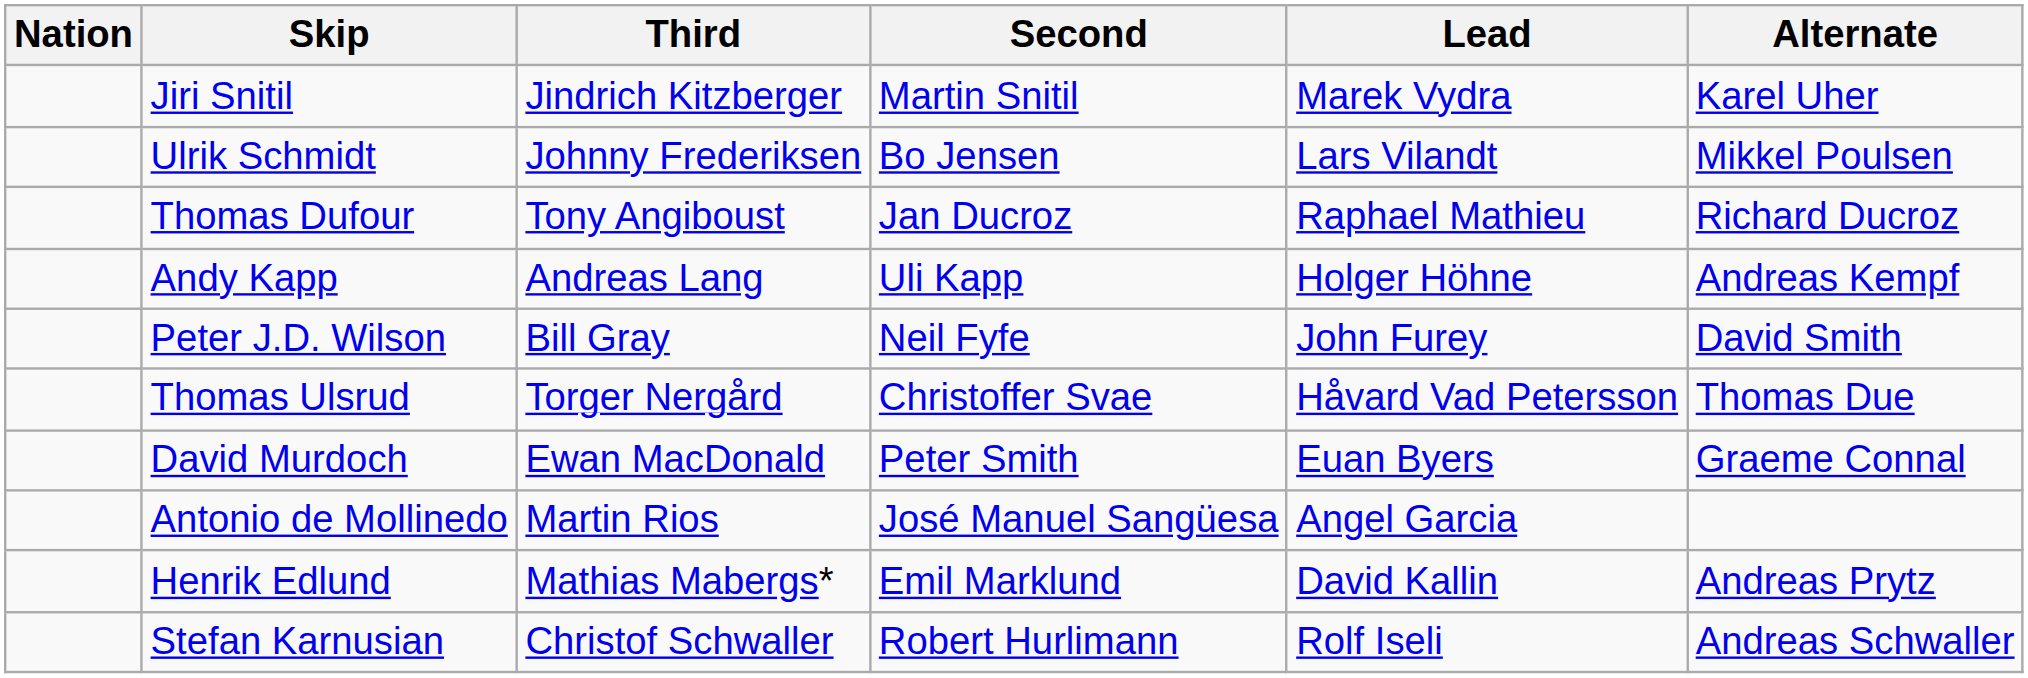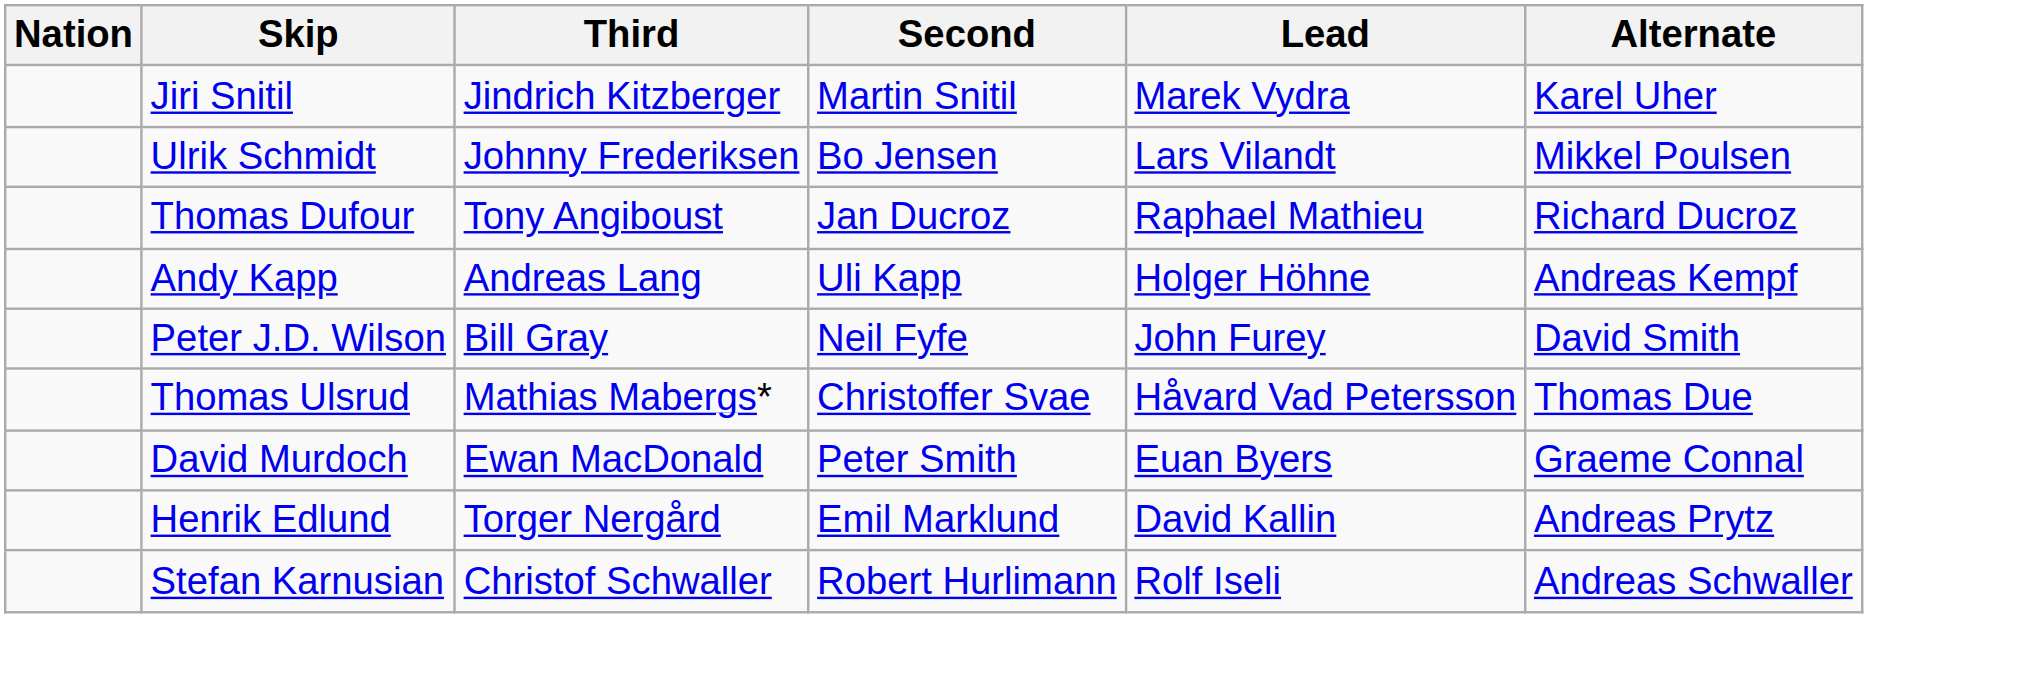Thomas Ulsrud | Third: Torger Nergård -> Mathias Mabergs*
- row: Antonio de Mollinedo | Martin Rios | José Manuel Sangüesa | Angel Garcia
Henrik Edlund | Third: Mathias Mabergs* -> Torger Nergård
